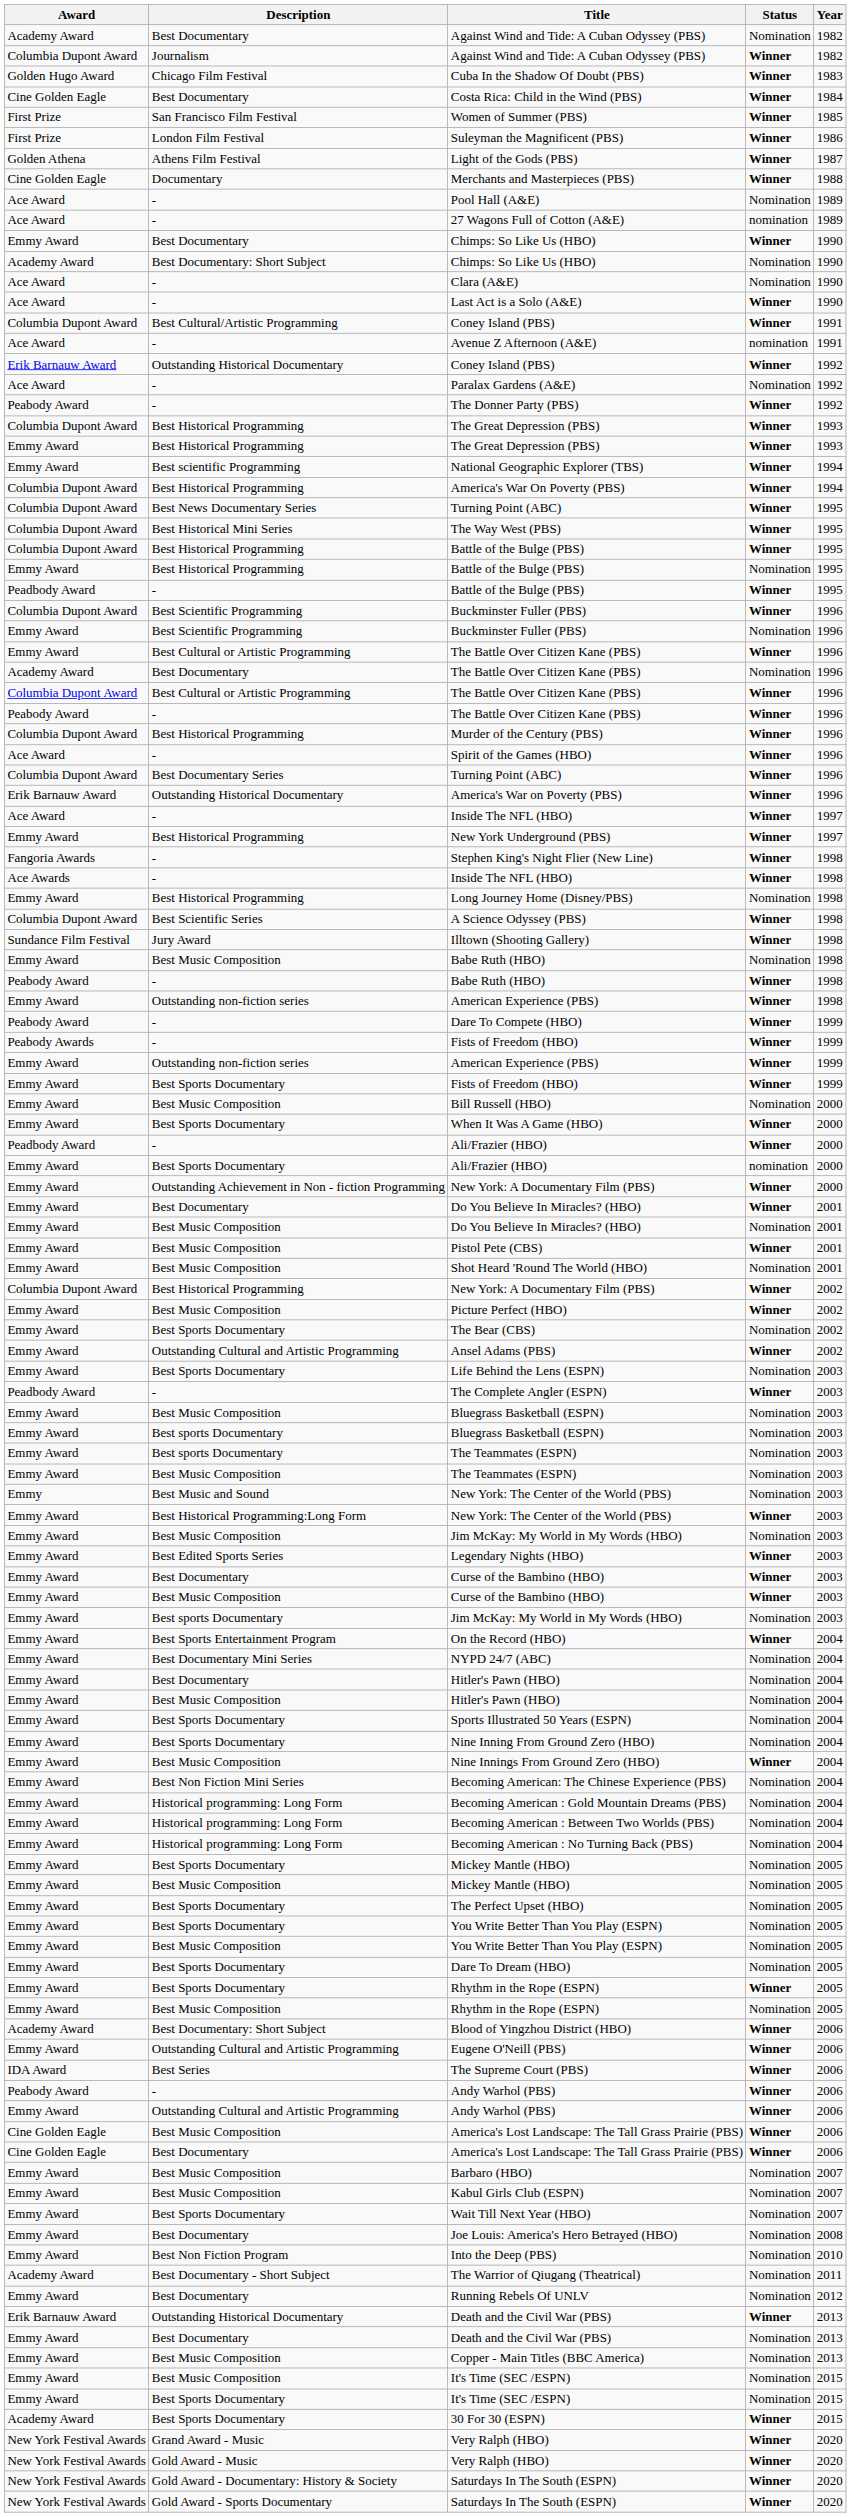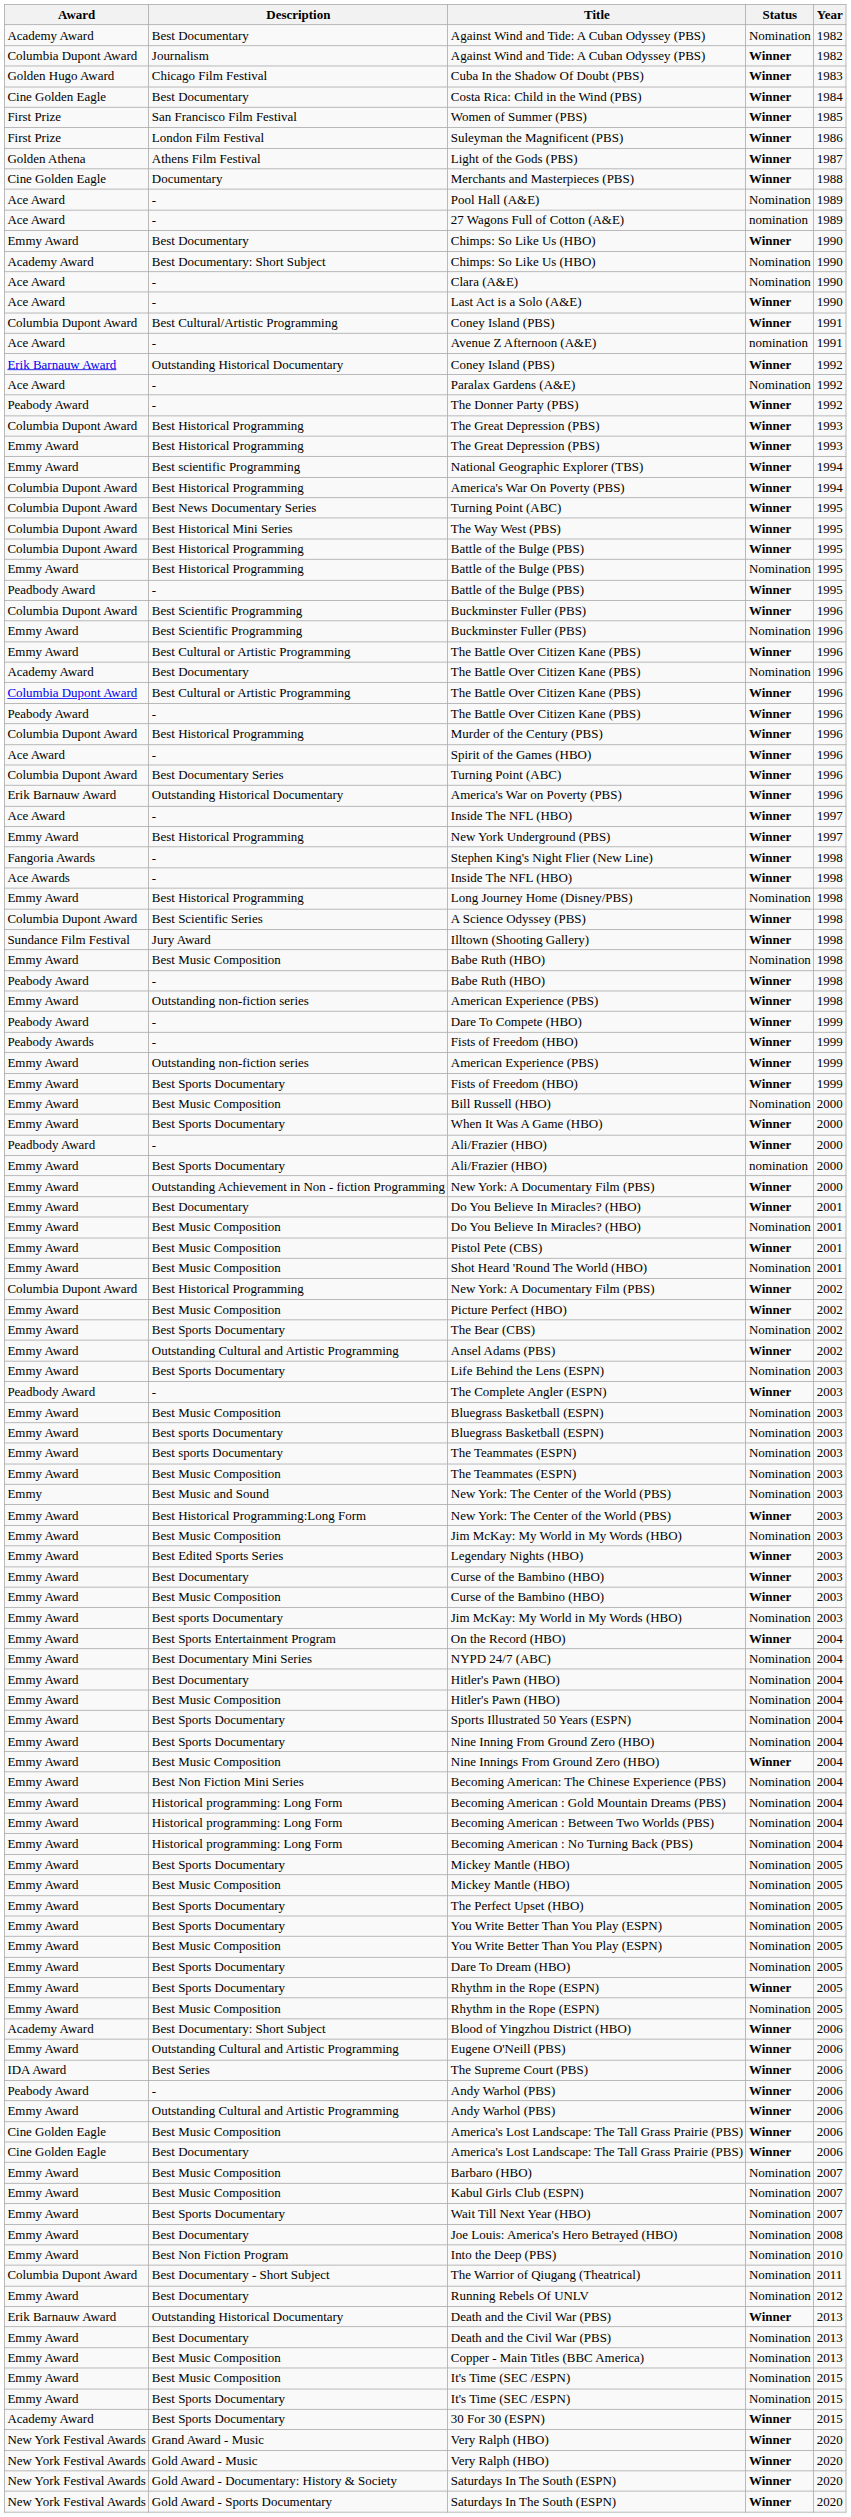The Warrior of Qiugang (Theatrical) | Award: Academy Award -> Columbia Dupont Award
